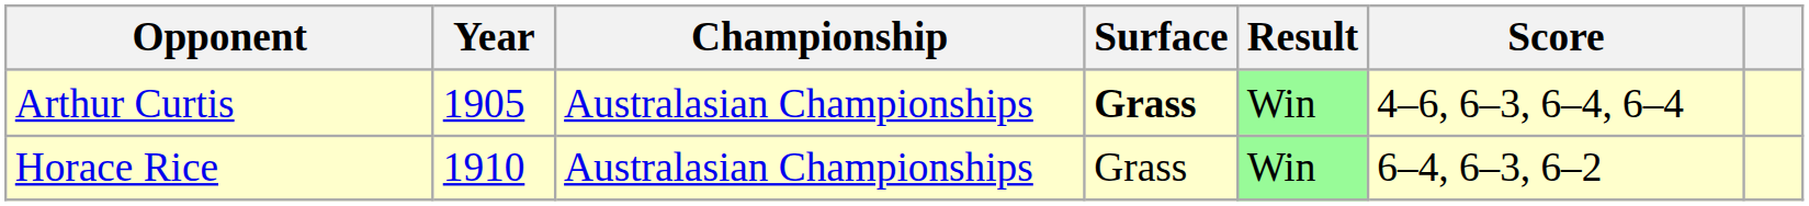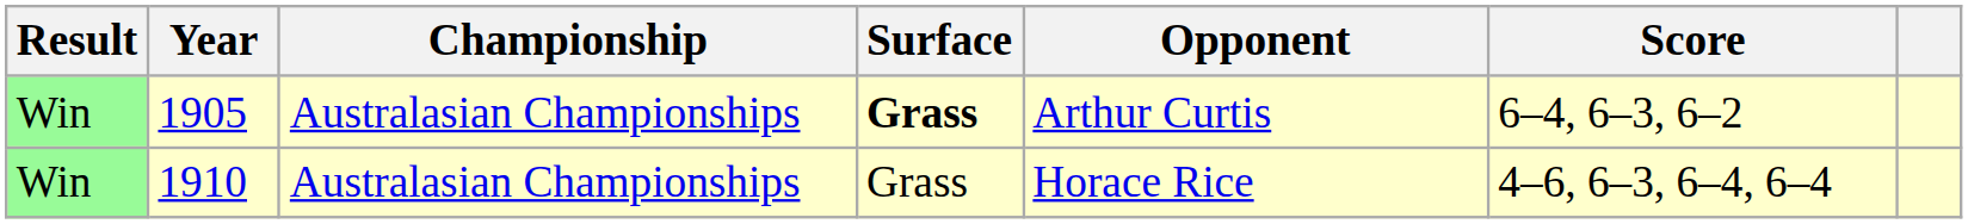columns swapped: Result <-> Opponent
1905 | Score: 4–6, 6–3, 6–4, 6–4 -> 6–4, 6–3, 6–2
1910 | Score: 6–4, 6–3, 6–2 -> 4–6, 6–3, 6–4, 6–4
